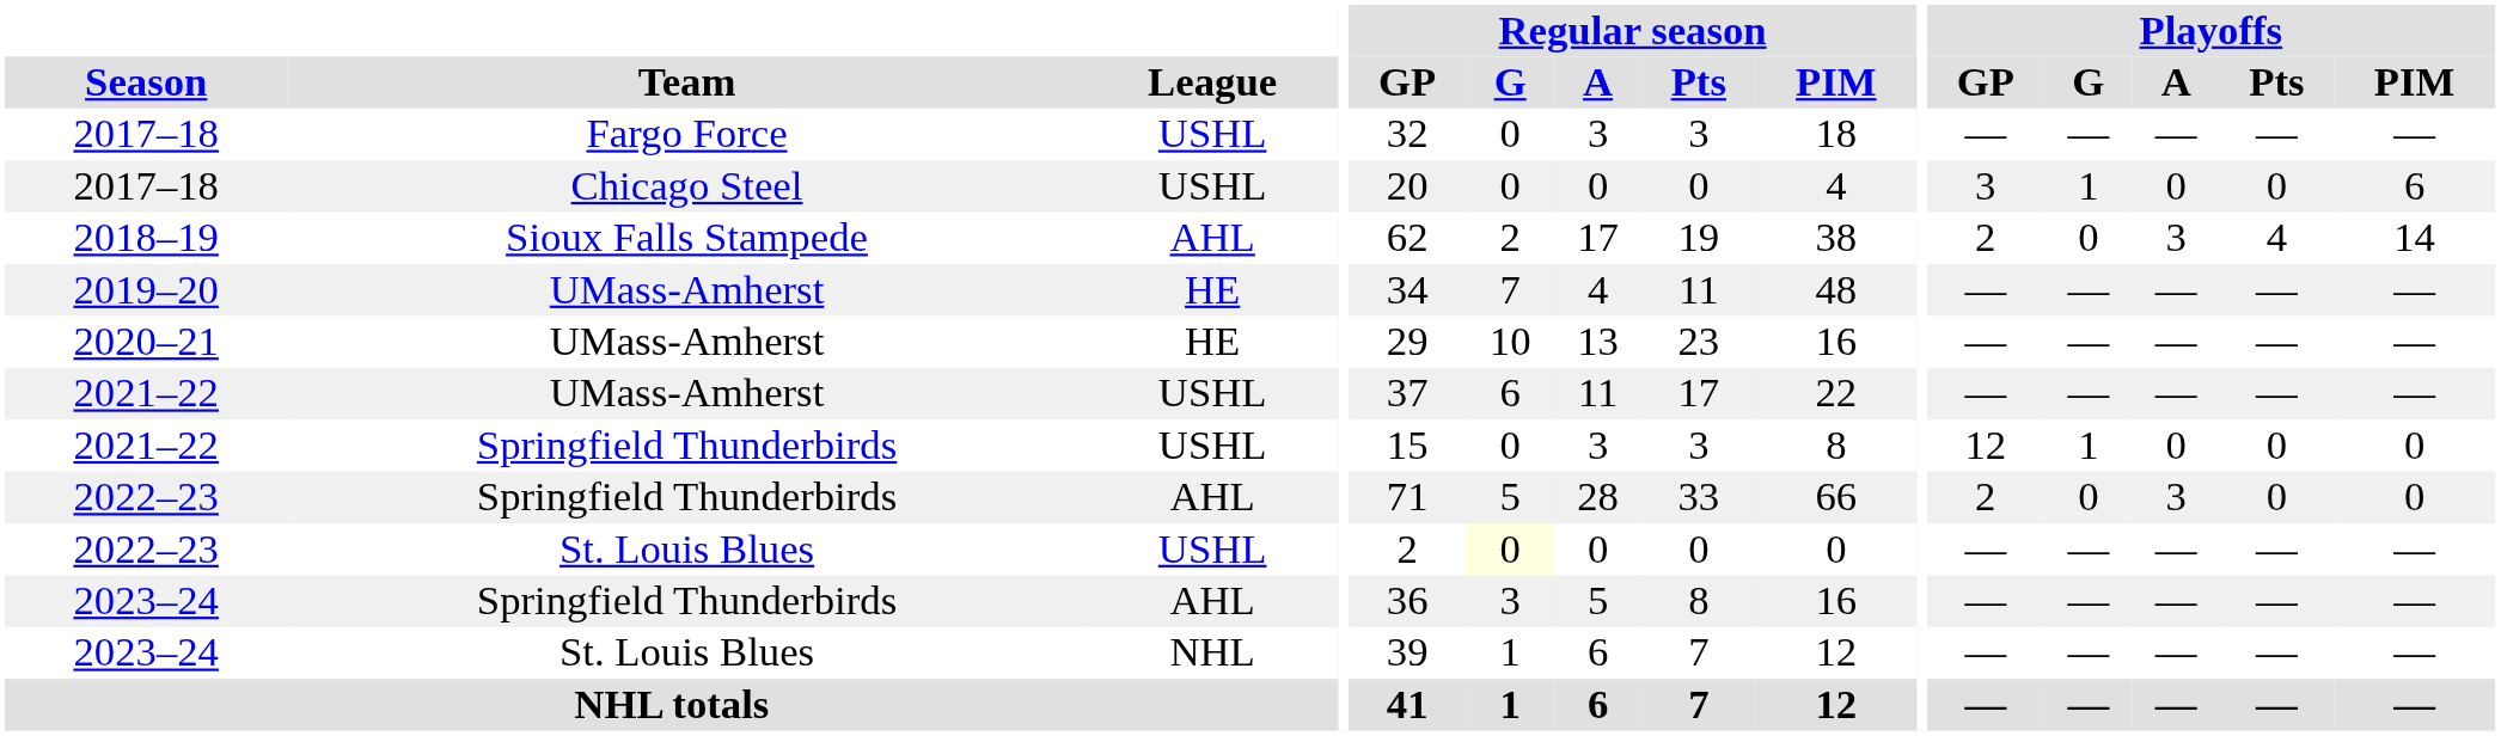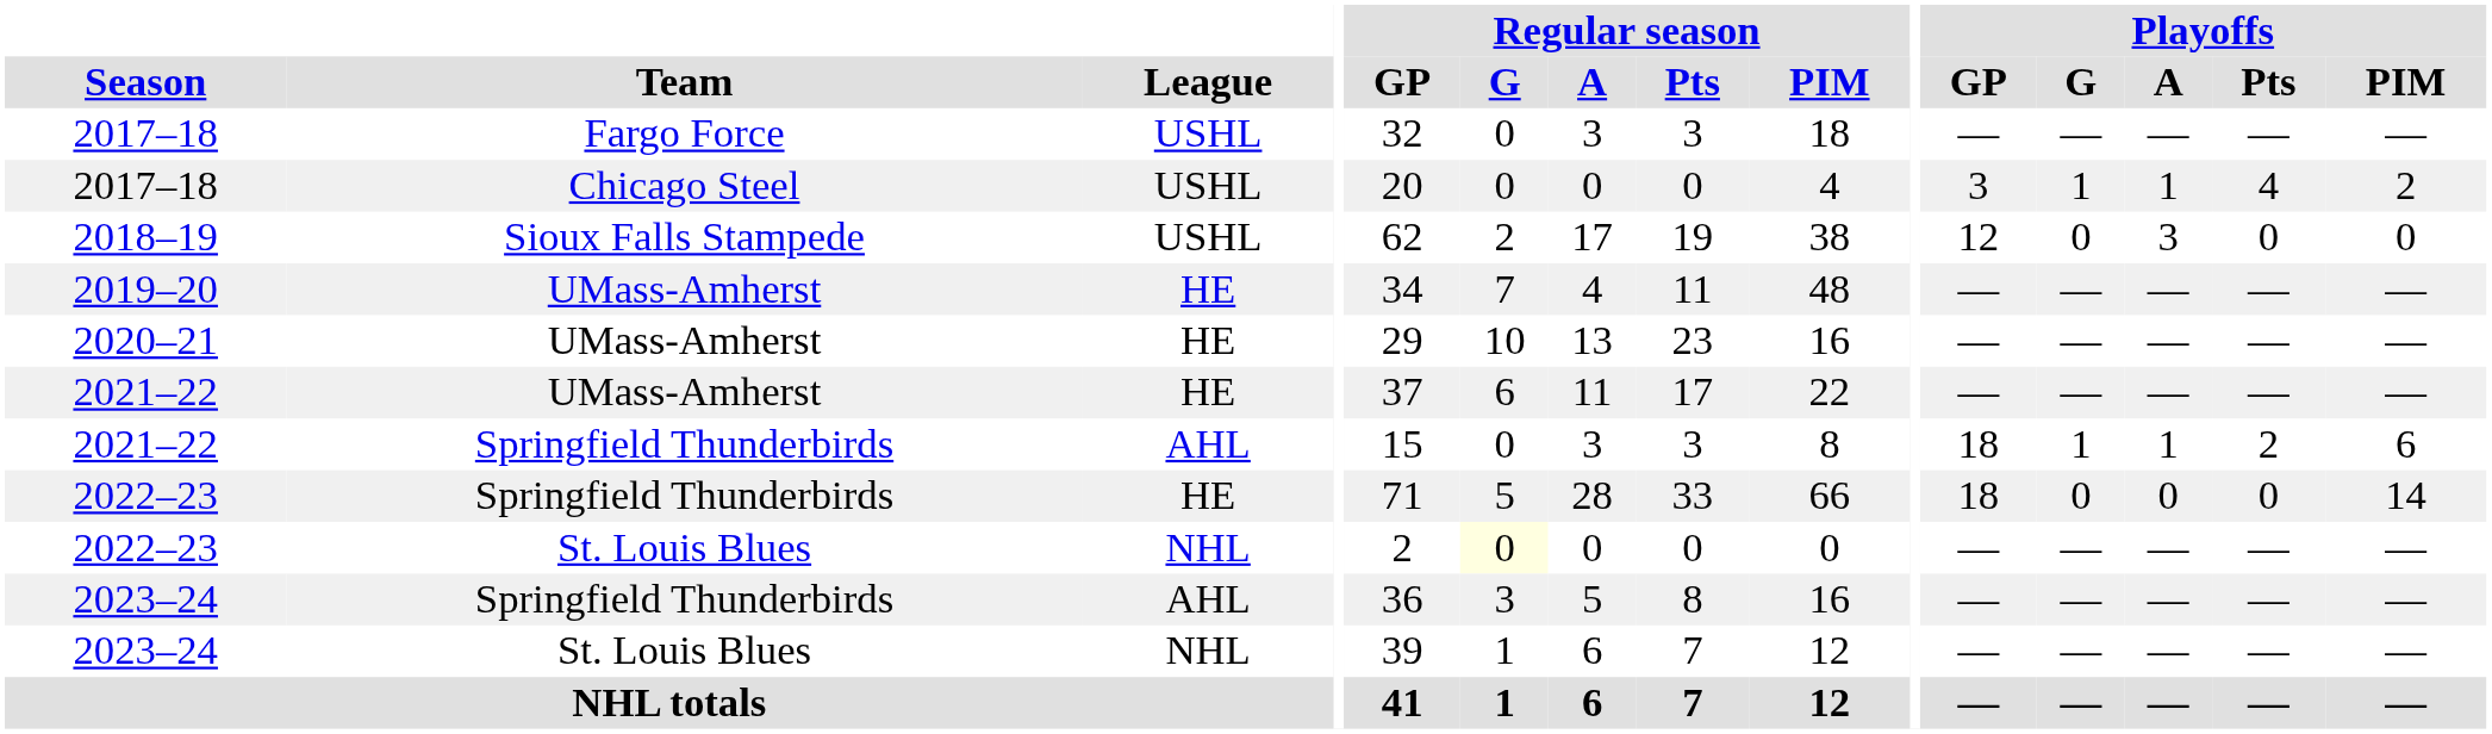2017–18 / Chicago Steel | Playoffs / A: 0 -> 1
2017–18 / Chicago Steel | Playoffs / Pts: 0 -> 4
2017–18 / Chicago Steel | Playoffs / PIM: 6 -> 2
2018–19 | League: AHL -> USHL
2018–19 | Playoffs / GP: 2 -> 12
2018–19 | Playoffs / Pts: 4 -> 0
2018–19 | Playoffs / PIM: 14 -> 0
2021–22 / UMass-Amherst | League: USHL -> HE
2021–22 / Springfield Thunderbirds | League: USHL -> AHL
2021–22 / Springfield Thunderbirds | Playoffs / GP: 12 -> 18
2021–22 / Springfield Thunderbirds | Playoffs / A: 0 -> 1
2021–22 / Springfield Thunderbirds | Playoffs / Pts: 0 -> 2
2021–22 / Springfield Thunderbirds | Playoffs / PIM: 0 -> 6
2022–23 / Springfield Thunderbirds | League: AHL -> HE
2022–23 / Springfield Thunderbirds | Playoffs / GP: 2 -> 18
2022–23 / Springfield Thunderbirds | Playoffs / A: 3 -> 0
2022–23 / Springfield Thunderbirds | Playoffs / PIM: 0 -> 14
2022–23 / St. Louis Blues | League: USHL -> NHL
